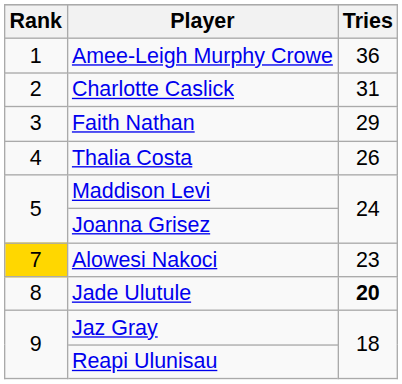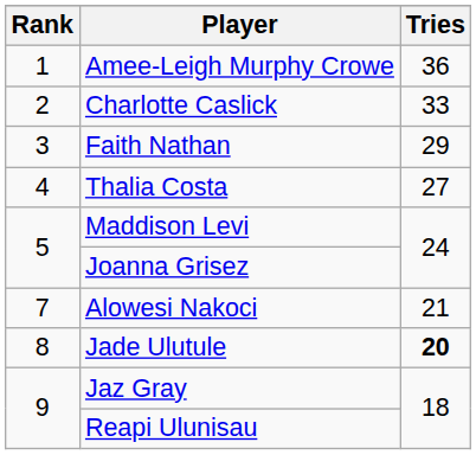Charlotte Caslick | Tries: 31 -> 33
Thalia Costa | Tries: 26 -> 27
Alowesi Nakoci | Rank: gold background -> no background
Alowesi Nakoci | Tries: 23 -> 21
